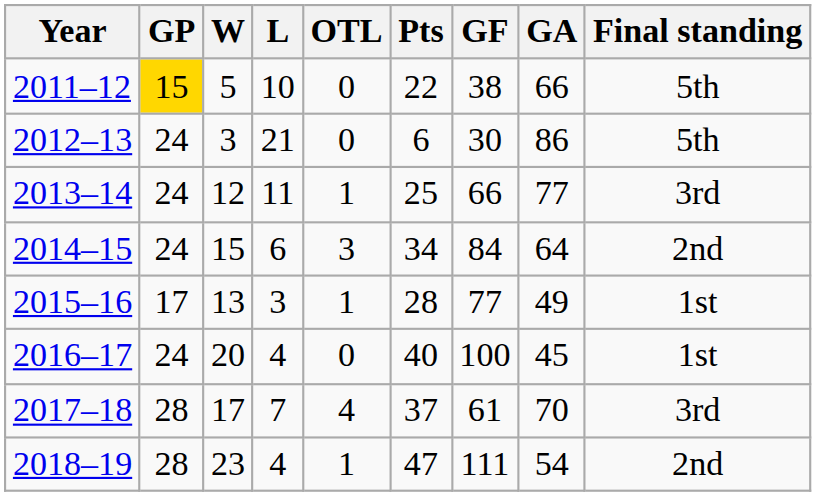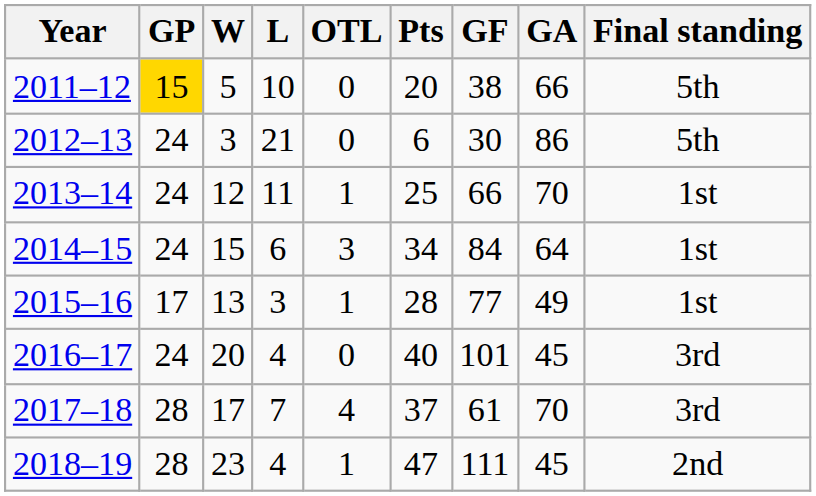2011–12 | Pts: 22 -> 20
2013–14 | GA: 77 -> 70
2013–14 | Final standing: 3rd -> 1st
2014–15 | Final standing: 2nd -> 1st
2016–17 | GF: 100 -> 101
2016–17 | Final standing: 1st -> 3rd
2018–19 | GA: 54 -> 45
